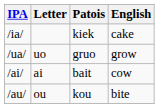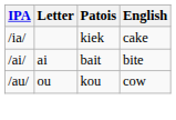- row: /ua/ | uo | gruo | grow
/ai/ | English: cow -> bite
/au/ | English: bite -> cow
